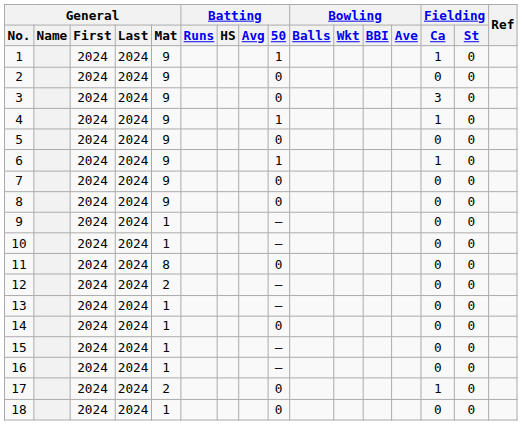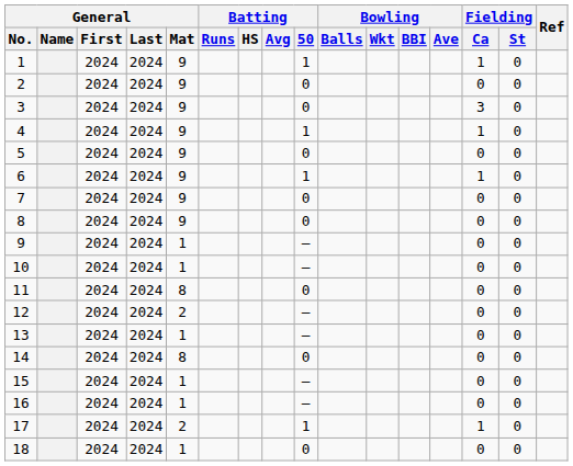14 | General / Mat: 1 -> 8
17 | Batting / 50: 0 -> 1
